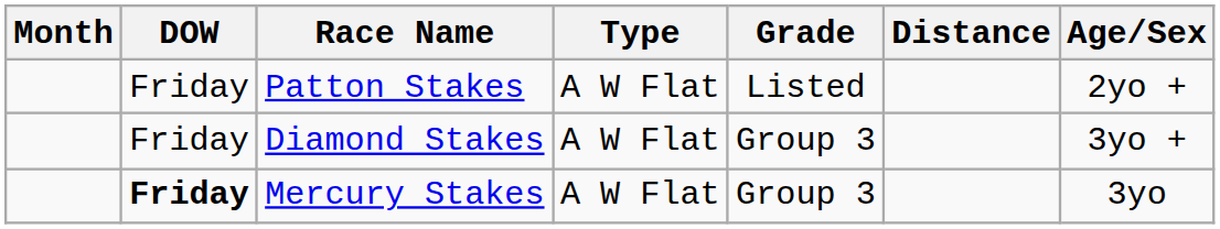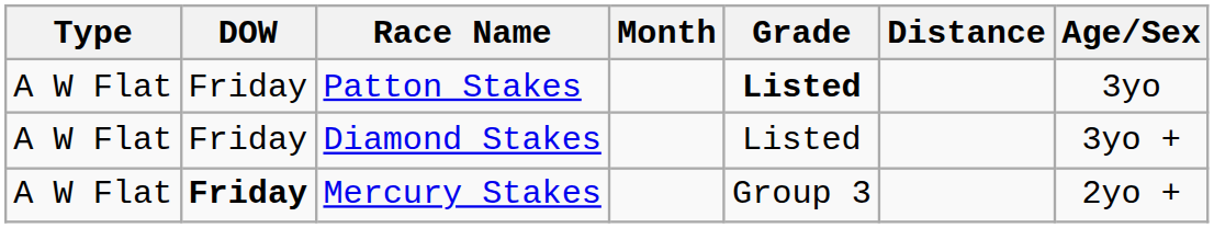columns swapped: Month <-> Type
Patton Stakes | Grade: normal -> bold
Patton Stakes | Age/Sex: 2yo + -> 3yo
Diamond Stakes | Grade: Group 3 -> Listed
Mercury Stakes | Age/Sex: 3yo -> 2yo +
